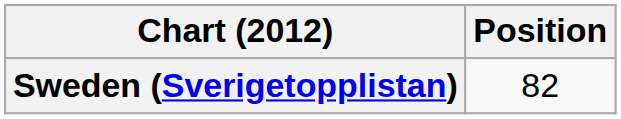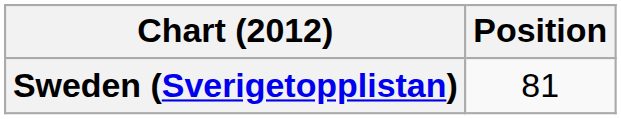Sweden (Sverigetopplistan) | Position: 82 -> 81
